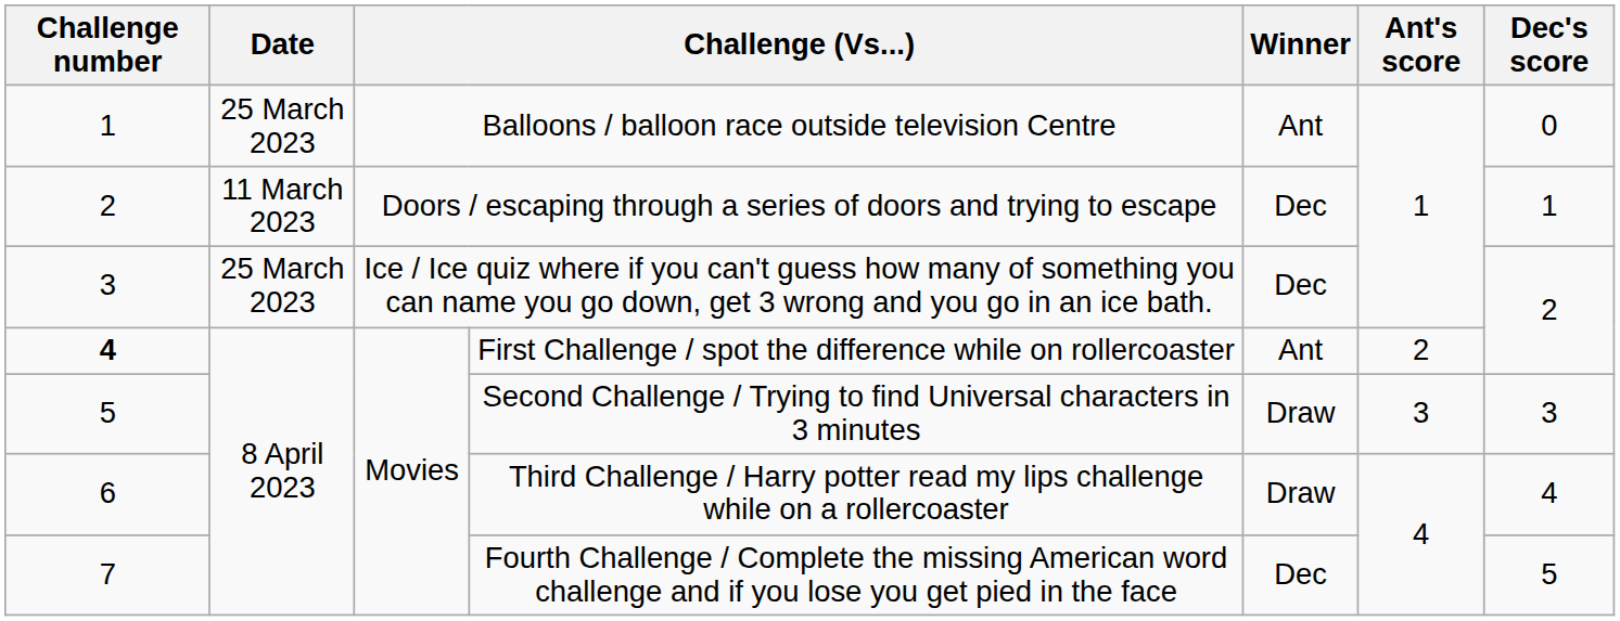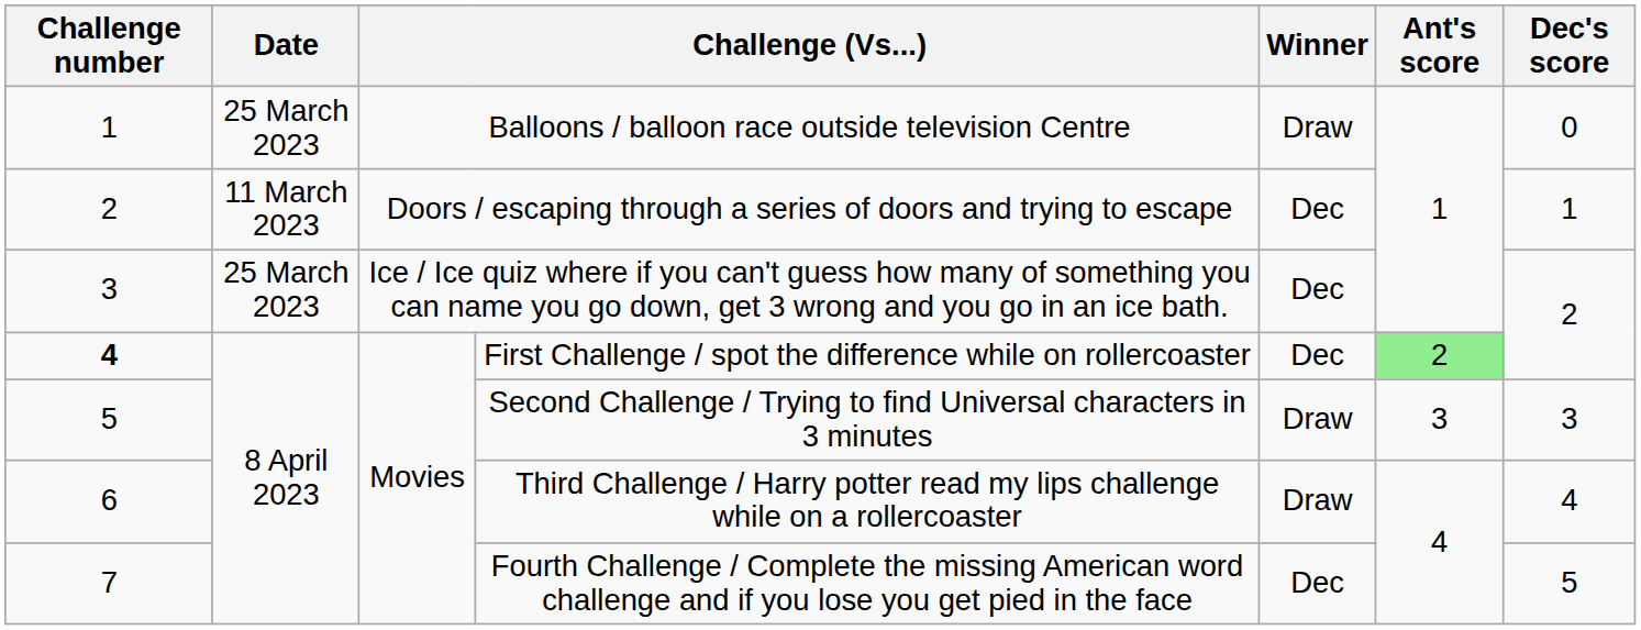Balloons / balloon race outside television Centre | Winner: Ant -> Draw
First Challenge / spot the difference while on rollercoaster | Winner: Ant -> Dec
First Challenge / spot the difference while on rollercoaster | Ant's score: no background -> lightgreen background
